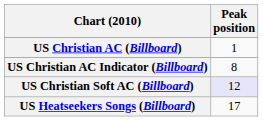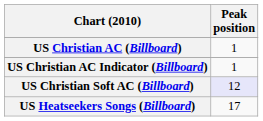US Christian AC Indicator (Billboard) | Peak position: 8 -> 1
